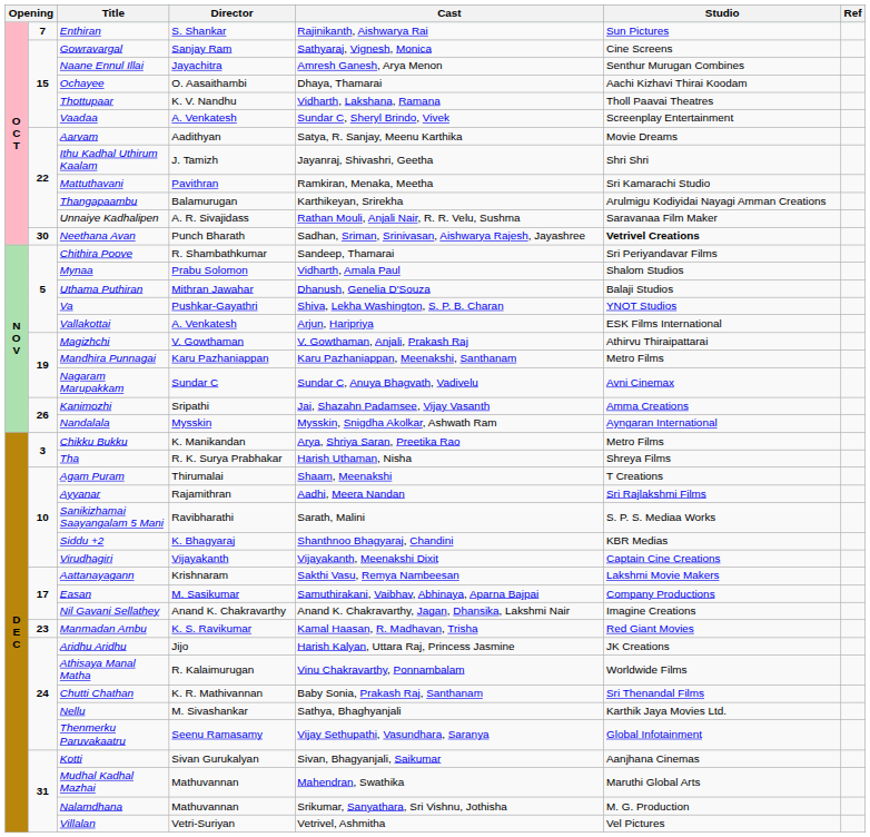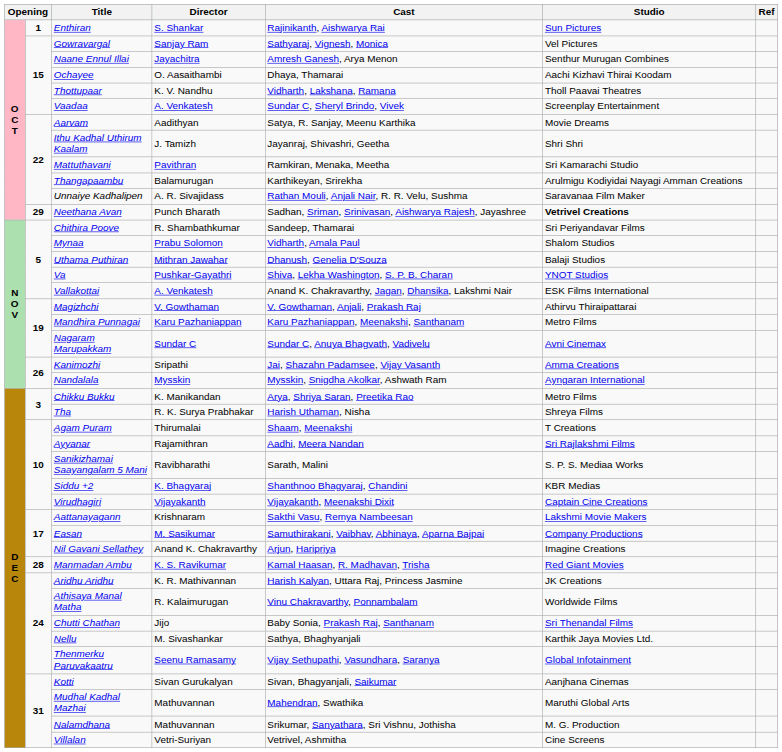Enthiran | column 2: 7 -> 1
Gowravargal | Studio: Cine Screens -> Vel Pictures
Neethana Avan | column 2: 30 -> 29
Vallakottai | Cast: Arjun, Haripriya -> Anand K. Chakravarthy, Jagan, Dhansika, Lakshmi Nair
Nil Gavani Sellathey | Cast: Anand K. Chakravarthy, Jagan, Dhansika, Lakshmi Nair -> Arjun, Haripriya
Manmadan Ambu | column 2: 23 -> 28
Aridhu Aridhu | Director: Jijo -> K. R. Mathivannan
Chutti Chathan | Director: K. R. Mathivannan -> Jijo
Villalan | Studio: Vel Pictures -> Cine Screens
